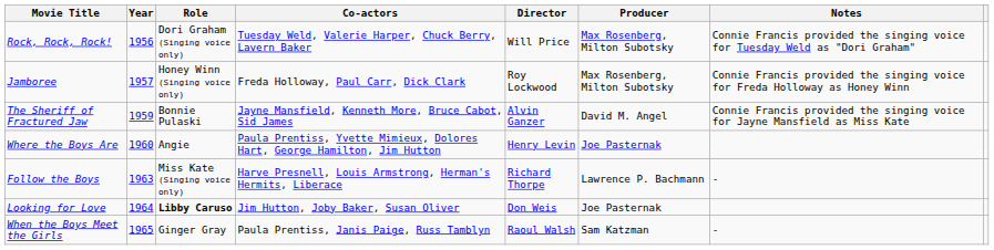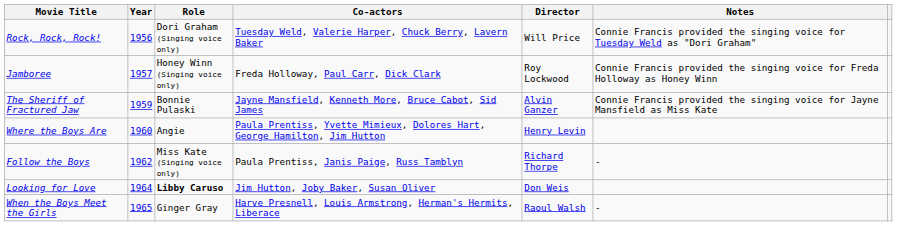- column: Producer | Max Rosenberg, Milton Subotsky | Max Rosenberg, Milton Subotsky | David M. Angel | Joe Pasternak | Lawrence P. Bachmann | Joe Pasternak | Sam Katzman
Follow the Boys | Year: 1963 -> 1962
Follow the Boys | Co-actors: Harve Presnell, Louis Armstrong, Herman's Hermits, Liberace -> Paula Prentiss, Janis Paige, Russ Tamblyn
When the Boys Meet the Girls | Co-actors: Paula Prentiss, Janis Paige, Russ Tamblyn -> Harve Presnell, Louis Armstrong, Herman's Hermits, Liberace
